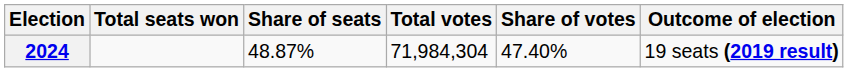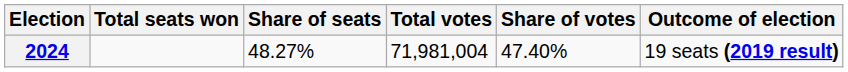2024 | Share of seats: 48.87% -> 48.27%
2024 | Total votes: 71,984,304 -> 71,981,004
